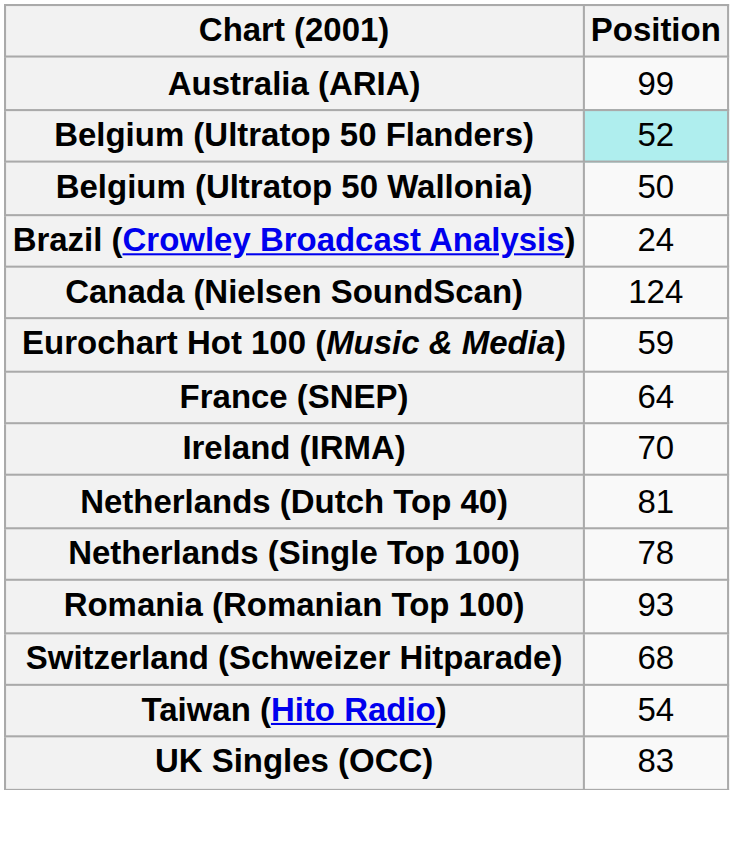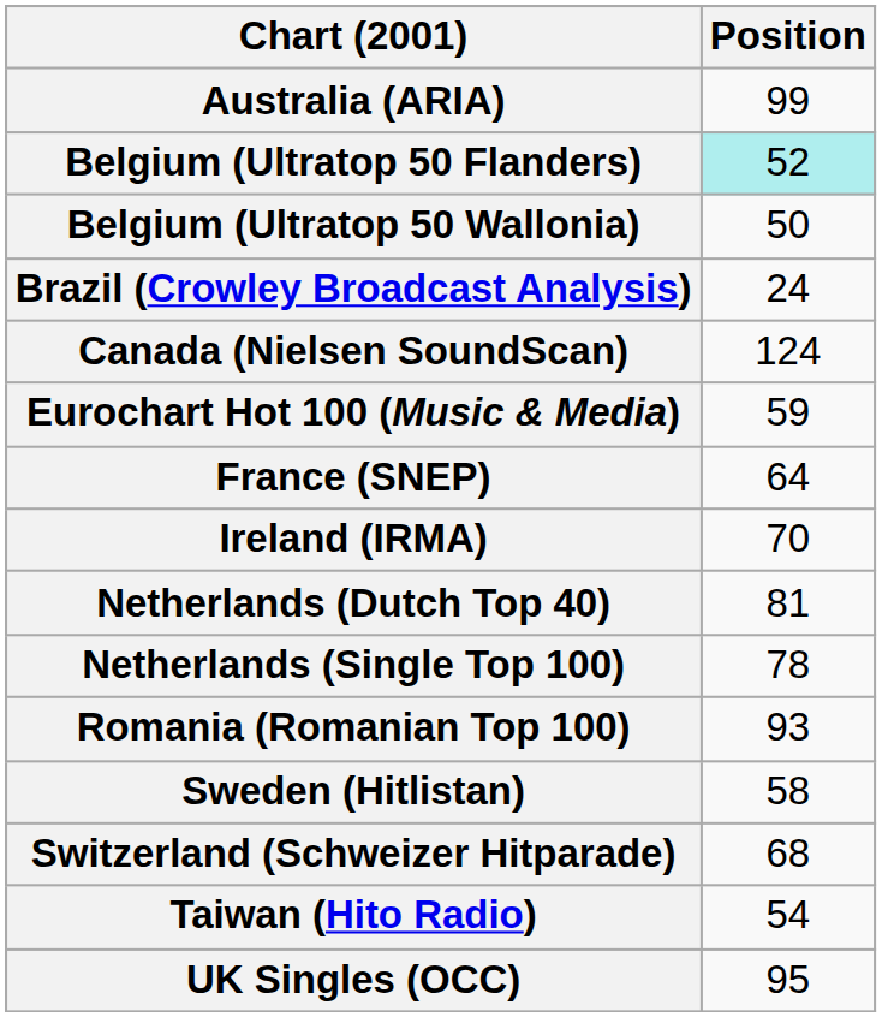+ row: Sweden (Hitlistan) | 58
UK Singles (OCC) | Position: 83 -> 95
